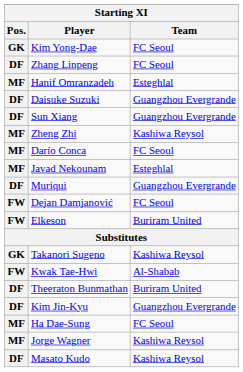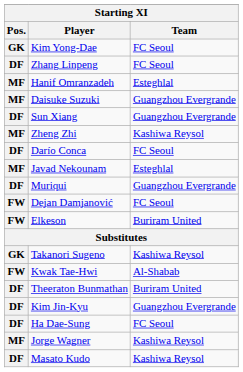Daisuke Suzuki | Pos.: DF -> MF
Darío Conca | Pos.: MF -> DF
Ha Dae-Sung | Pos.: MF -> DF
